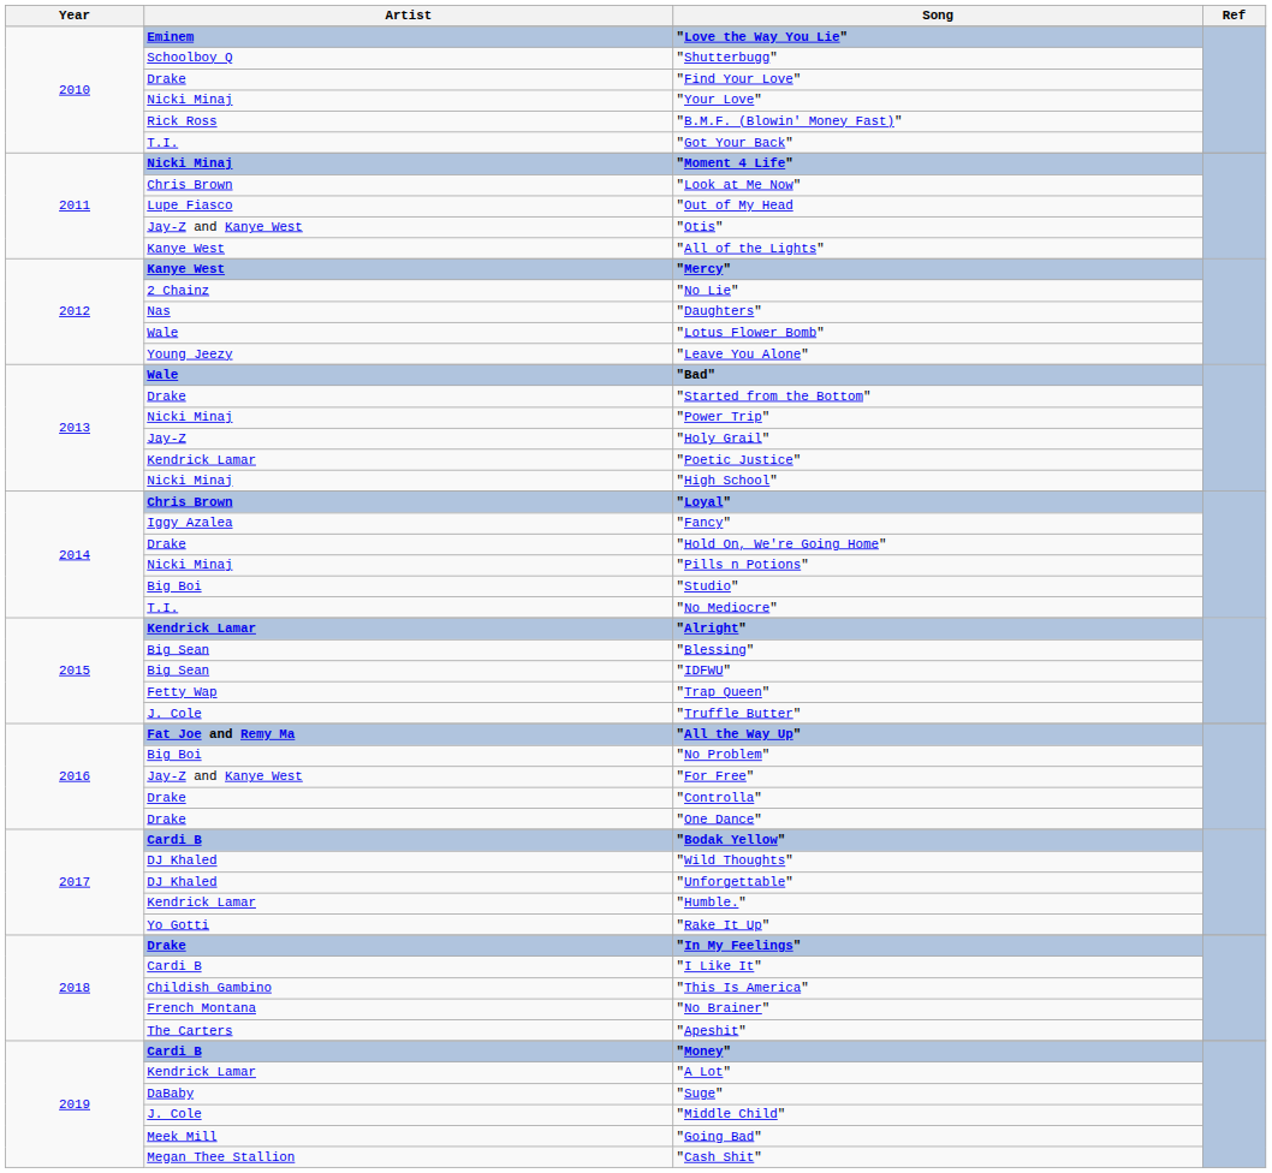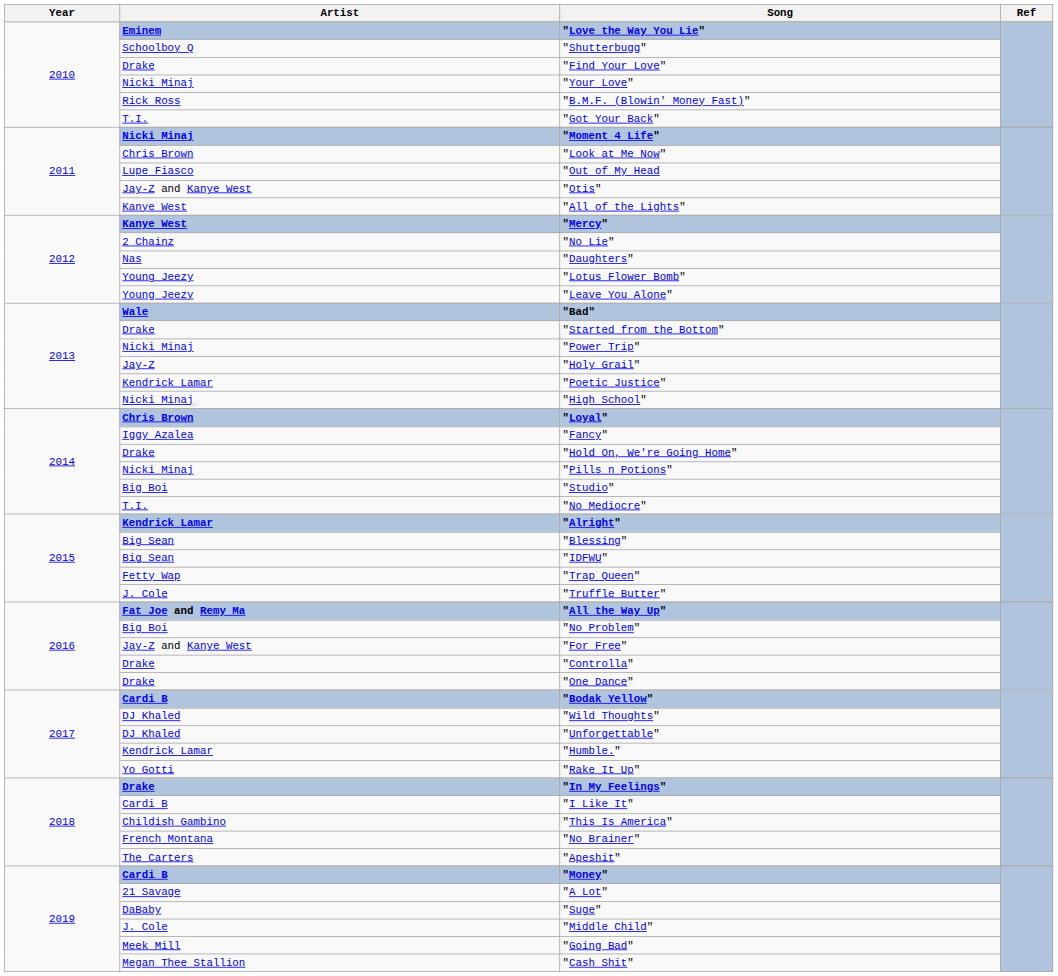"Lotus Flower Bomb" | Artist: Wale -> Young Jeezy
"A Lot" | Artist: Kendrick Lamar -> 21 Savage
